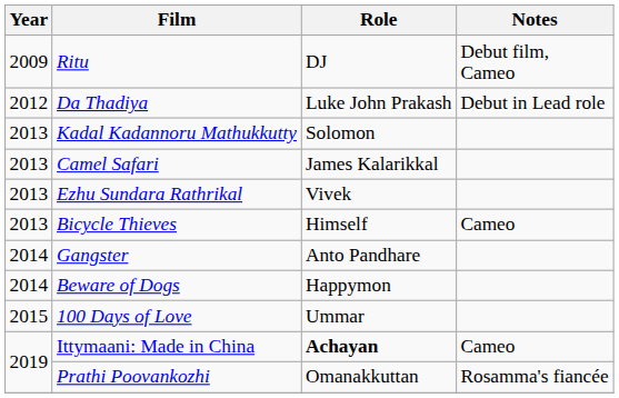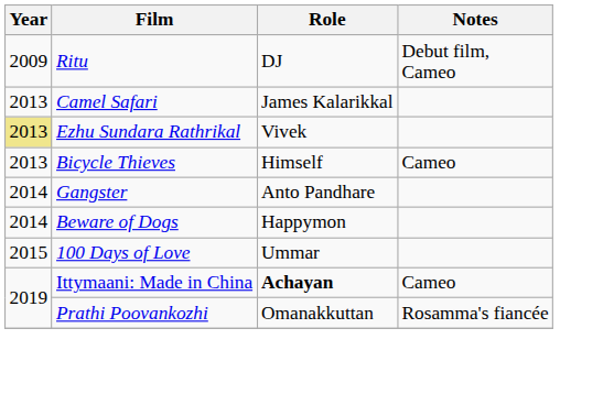- row: 2012 | Da Thadiya | Luke John Prakash | Debut in Lead role
- row: 2013 | Kadal Kadannoru Mathukkutty | Solomon
Ezhu Sundara Rathrikal | Year: no background -> khaki background
